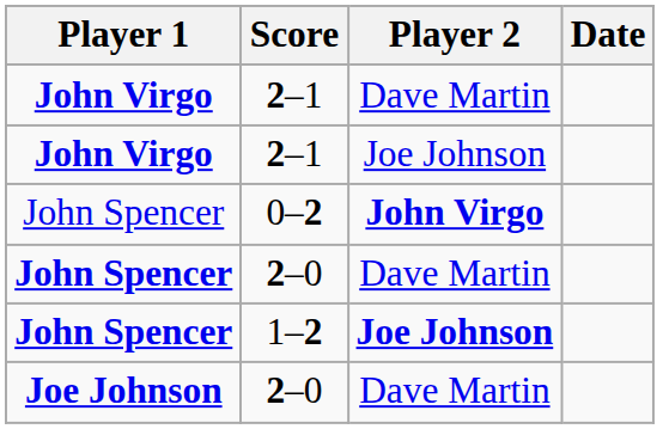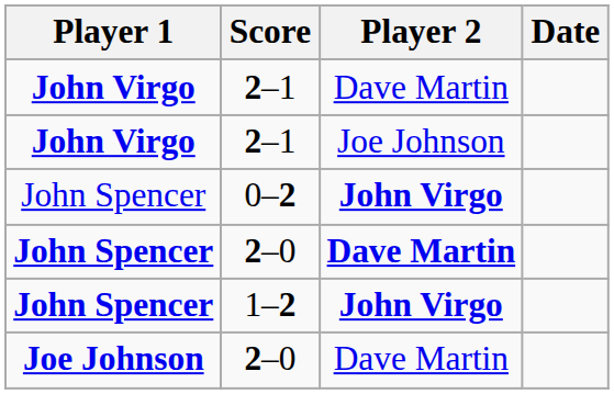John Spencer / 2–0 | Player 2: normal -> bold
1–2 | Player 2: Joe Johnson -> John Virgo
